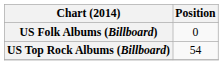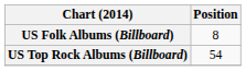US Folk Albums (Billboard) | Position: 0 -> 8
